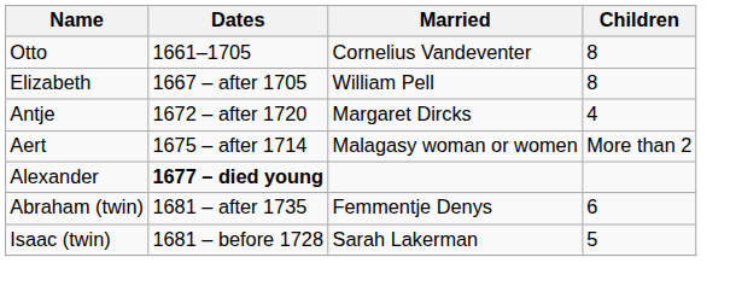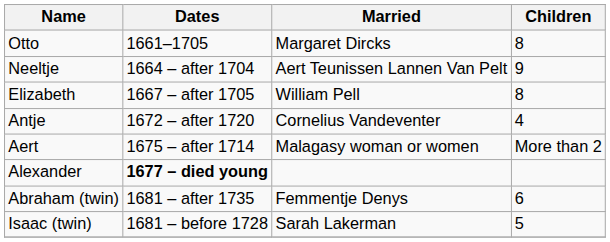Otto | Married: Cornelius Vandeventer -> Margaret Dircks
+ row: Neeltje | 1664 – after 1704 | Aert Teunissen Lannen Van Pelt | 9
Antje | Married: Margaret Dircks -> Cornelius Vandeventer
